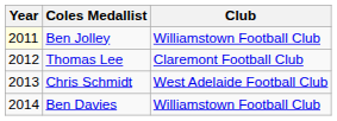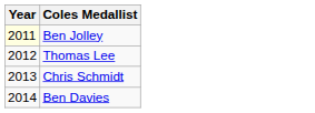- column: Club | Williamstown Football Club | Claremont Football Club | West Adelaide Football Club | Williamstown Football Club
